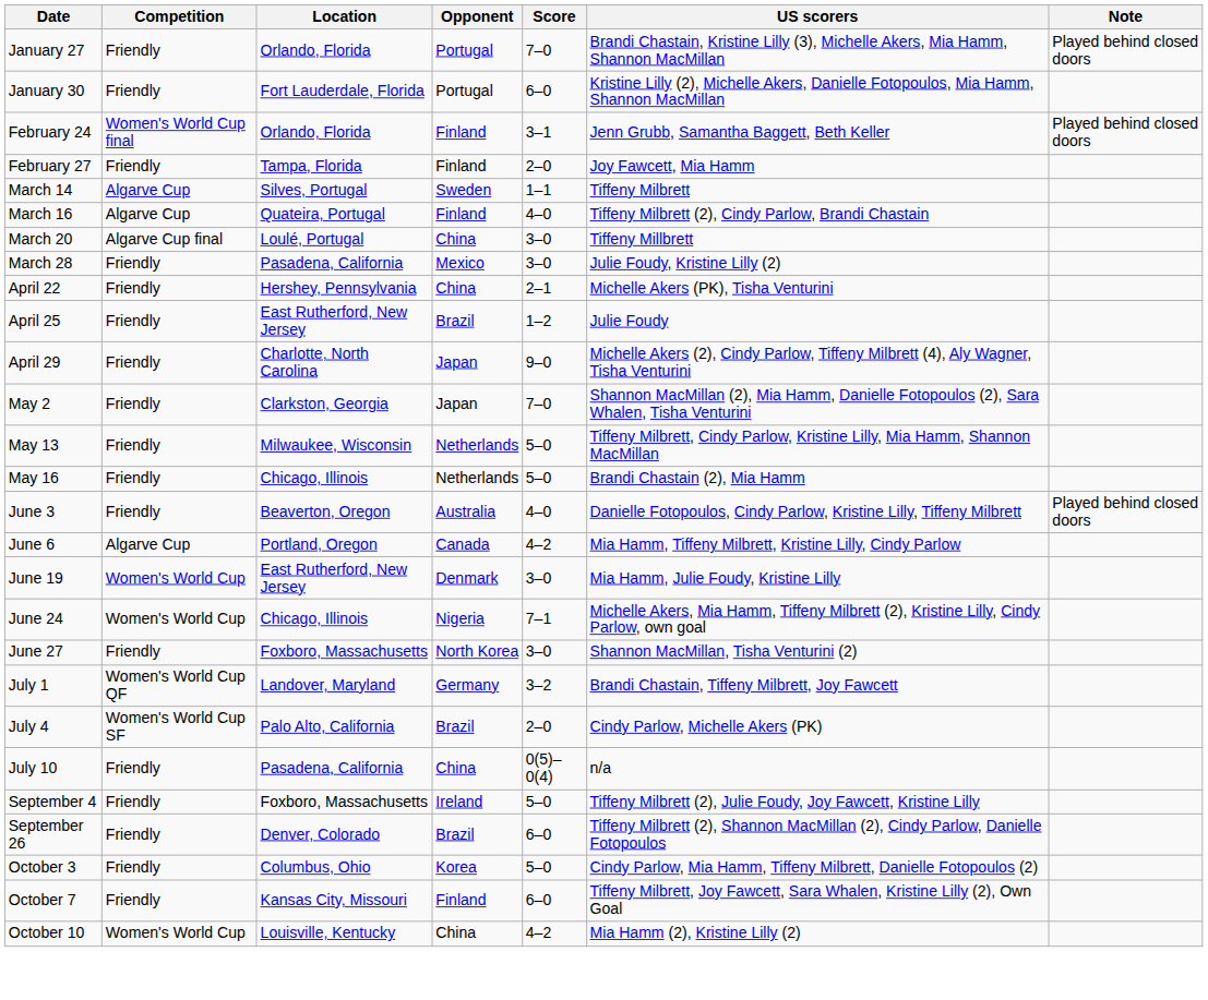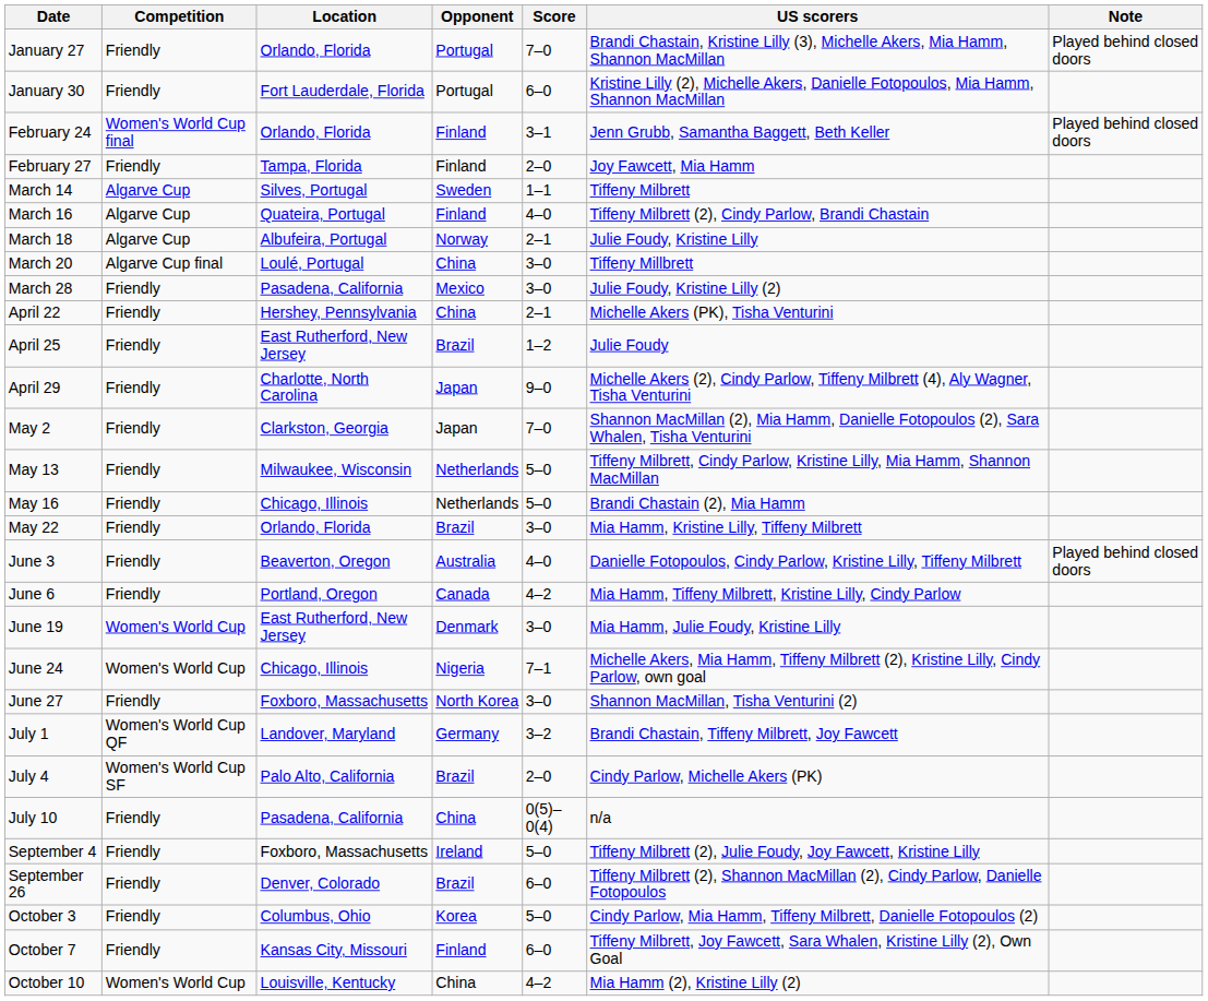+ row: March 18 | Algarve Cup | Albufeira, Portugal | Norway | 2–1 | Julie Foudy, Kristine Lilly
+ row: May 22 | Friendly | Orlando, Florida | Brazil | 3–0 | Mia Hamm, Kristine Lilly, Tiffeny Milbrett
June 6 | Competition: Algarve Cup -> Friendly
